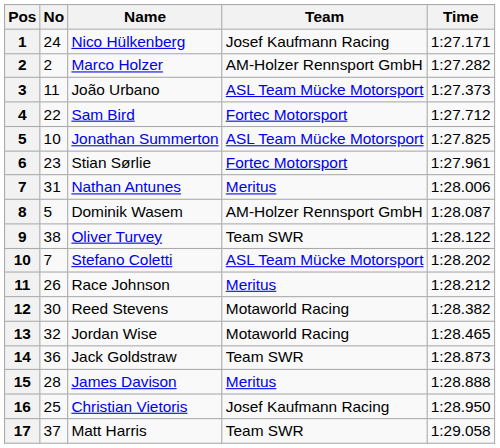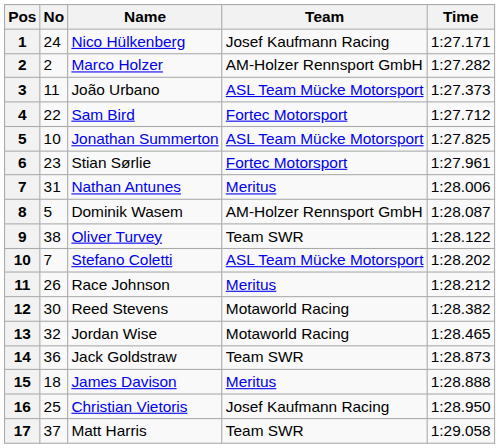James Davison | No: 28 -> 18
